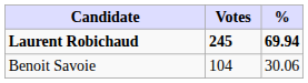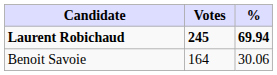Benoit Savoie | Votes: 104 -> 164
